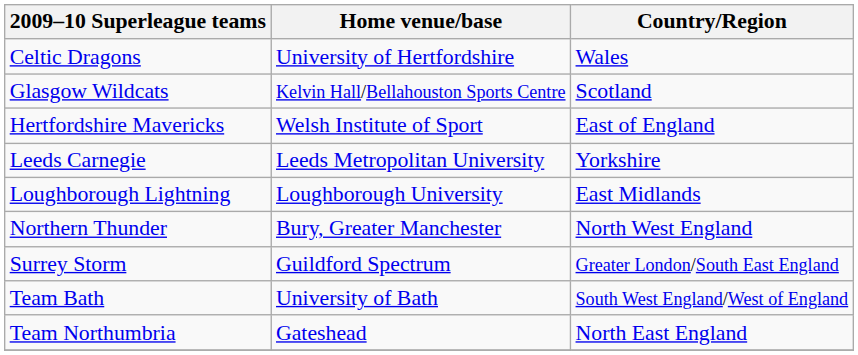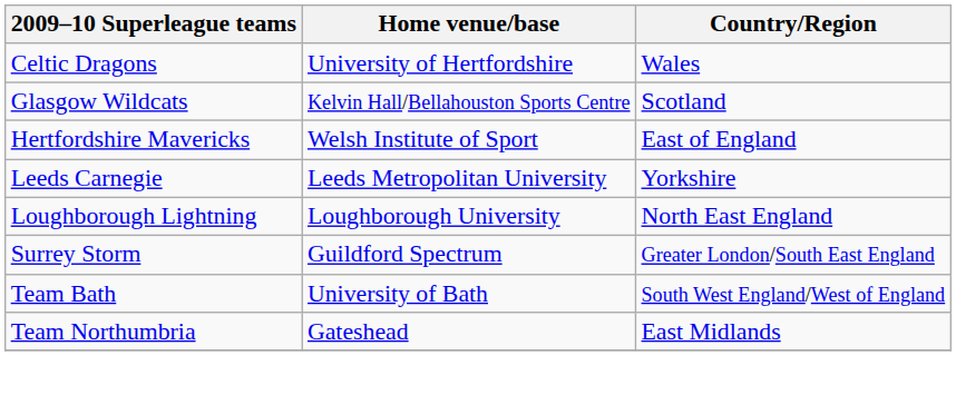Loughborough Lightning | Country/Region: East Midlands -> North East England
- row: Northern Thunder | Bury, Greater Manchester | North West England
Team Northumbria | Country/Region: North East England -> East Midlands
